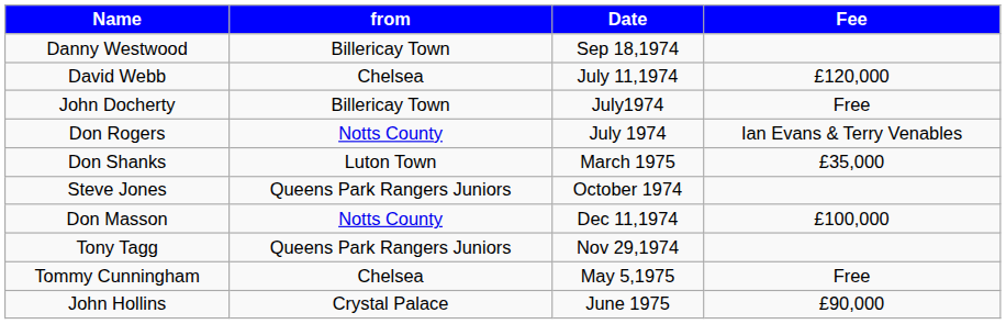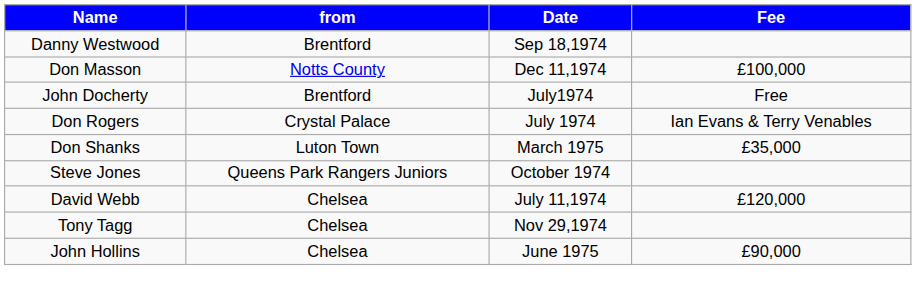Danny Westwood | from: Billericay Town -> Brentford
rows swapped: David Webb <-> Don Masson
John Docherty | from: Billericay Town -> Brentford
Don Rogers | from: Notts County -> Crystal Palace
Tony Tagg | from: Queens Park Rangers Juniors -> Chelsea
- row: Tommy Cunningham | Chelsea | May 5,1975 | Free
John Hollins | from: Crystal Palace -> Chelsea
